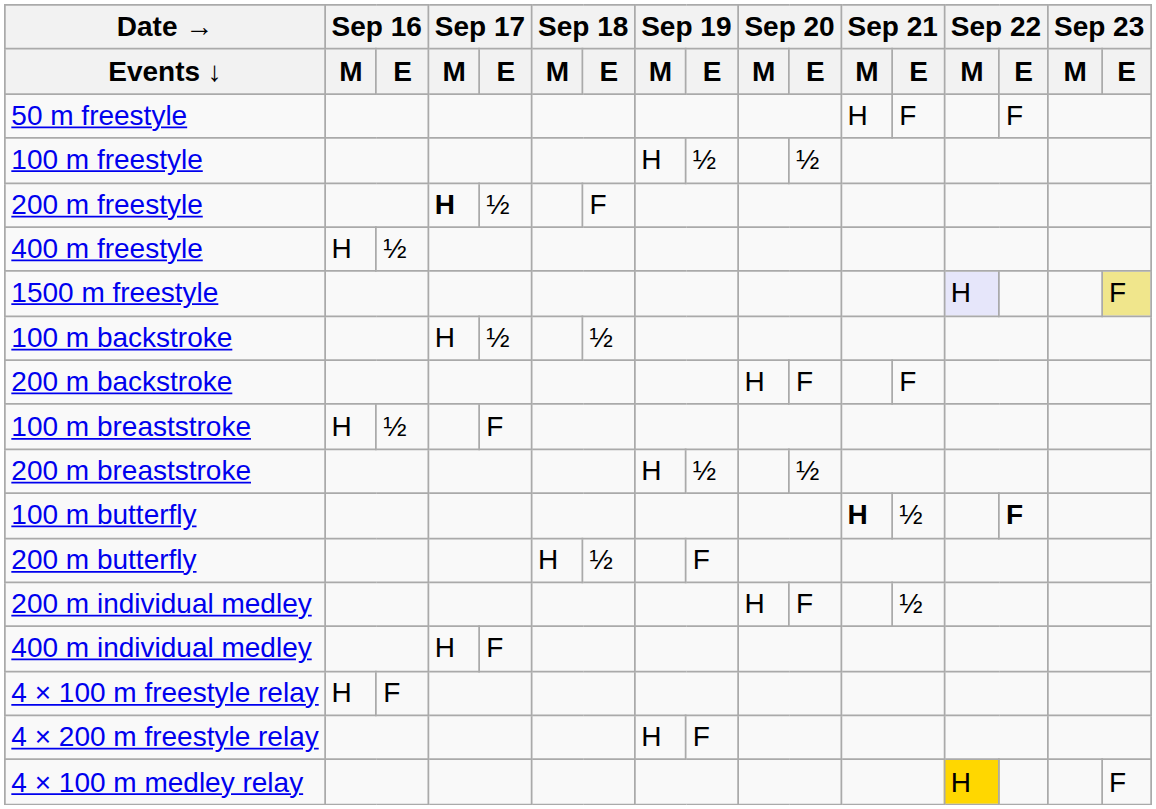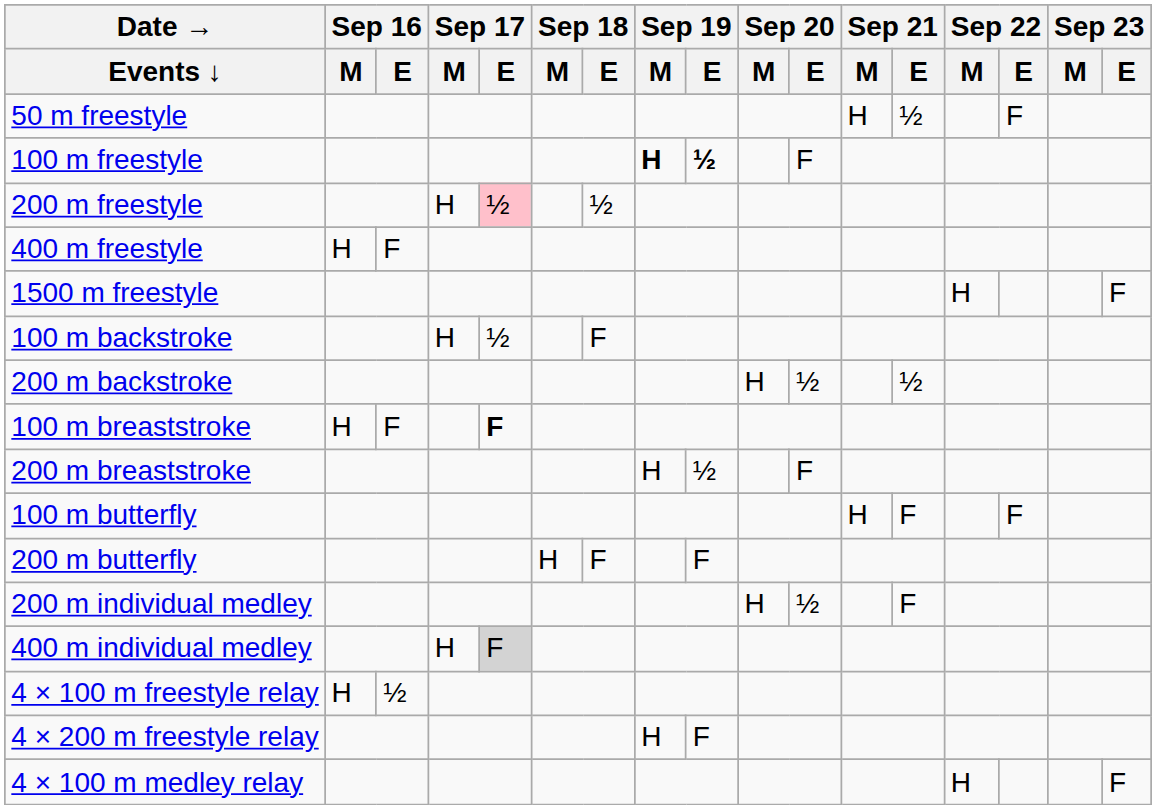50 m freestyle | Sep 21 / E: F -> ½
100 m freestyle | Sep 19 / M: normal -> bold
100 m freestyle | Sep 19 / E: normal -> bold
100 m freestyle | Sep 20 / E: ½ -> F
200 m freestyle | Sep 17 / M: bold -> normal
200 m freestyle | Sep 17 / E: no background -> pink background
200 m freestyle | Sep 18 / E: F -> ½
400 m freestyle | Sep 16 / E: ½ -> F
1500 m freestyle | Sep 22 / M: lavender background -> no background
1500 m freestyle | Sep 23 / E: khaki background -> no background
100 m backstroke | Sep 18 / E: ½ -> F
200 m backstroke | Sep 20 / E: F -> ½
200 m backstroke | Sep 21 / E: F -> ½
100 m breaststroke | Sep 16 / E: ½ -> F
100 m breaststroke | Sep 17 / E: normal -> bold
200 m breaststroke | Sep 20 / E: ½ -> F
100 m butterfly | Sep 21 / M: bold -> normal
100 m butterfly | Sep 21 / E: ½ -> F
100 m butterfly | Sep 22 / E: bold -> normal
200 m butterfly | Sep 18 / E: ½ -> F
200 m individual medley | Sep 20 / E: F -> ½
200 m individual medley | Sep 21 / E: ½ -> F
400 m individual medley | Sep 17 / E: no background -> lightgrey background
4 × 100 m freestyle relay | Sep 16 / E: F -> ½
4 × 100 m medley relay | Sep 22 / M: gold background -> no background
